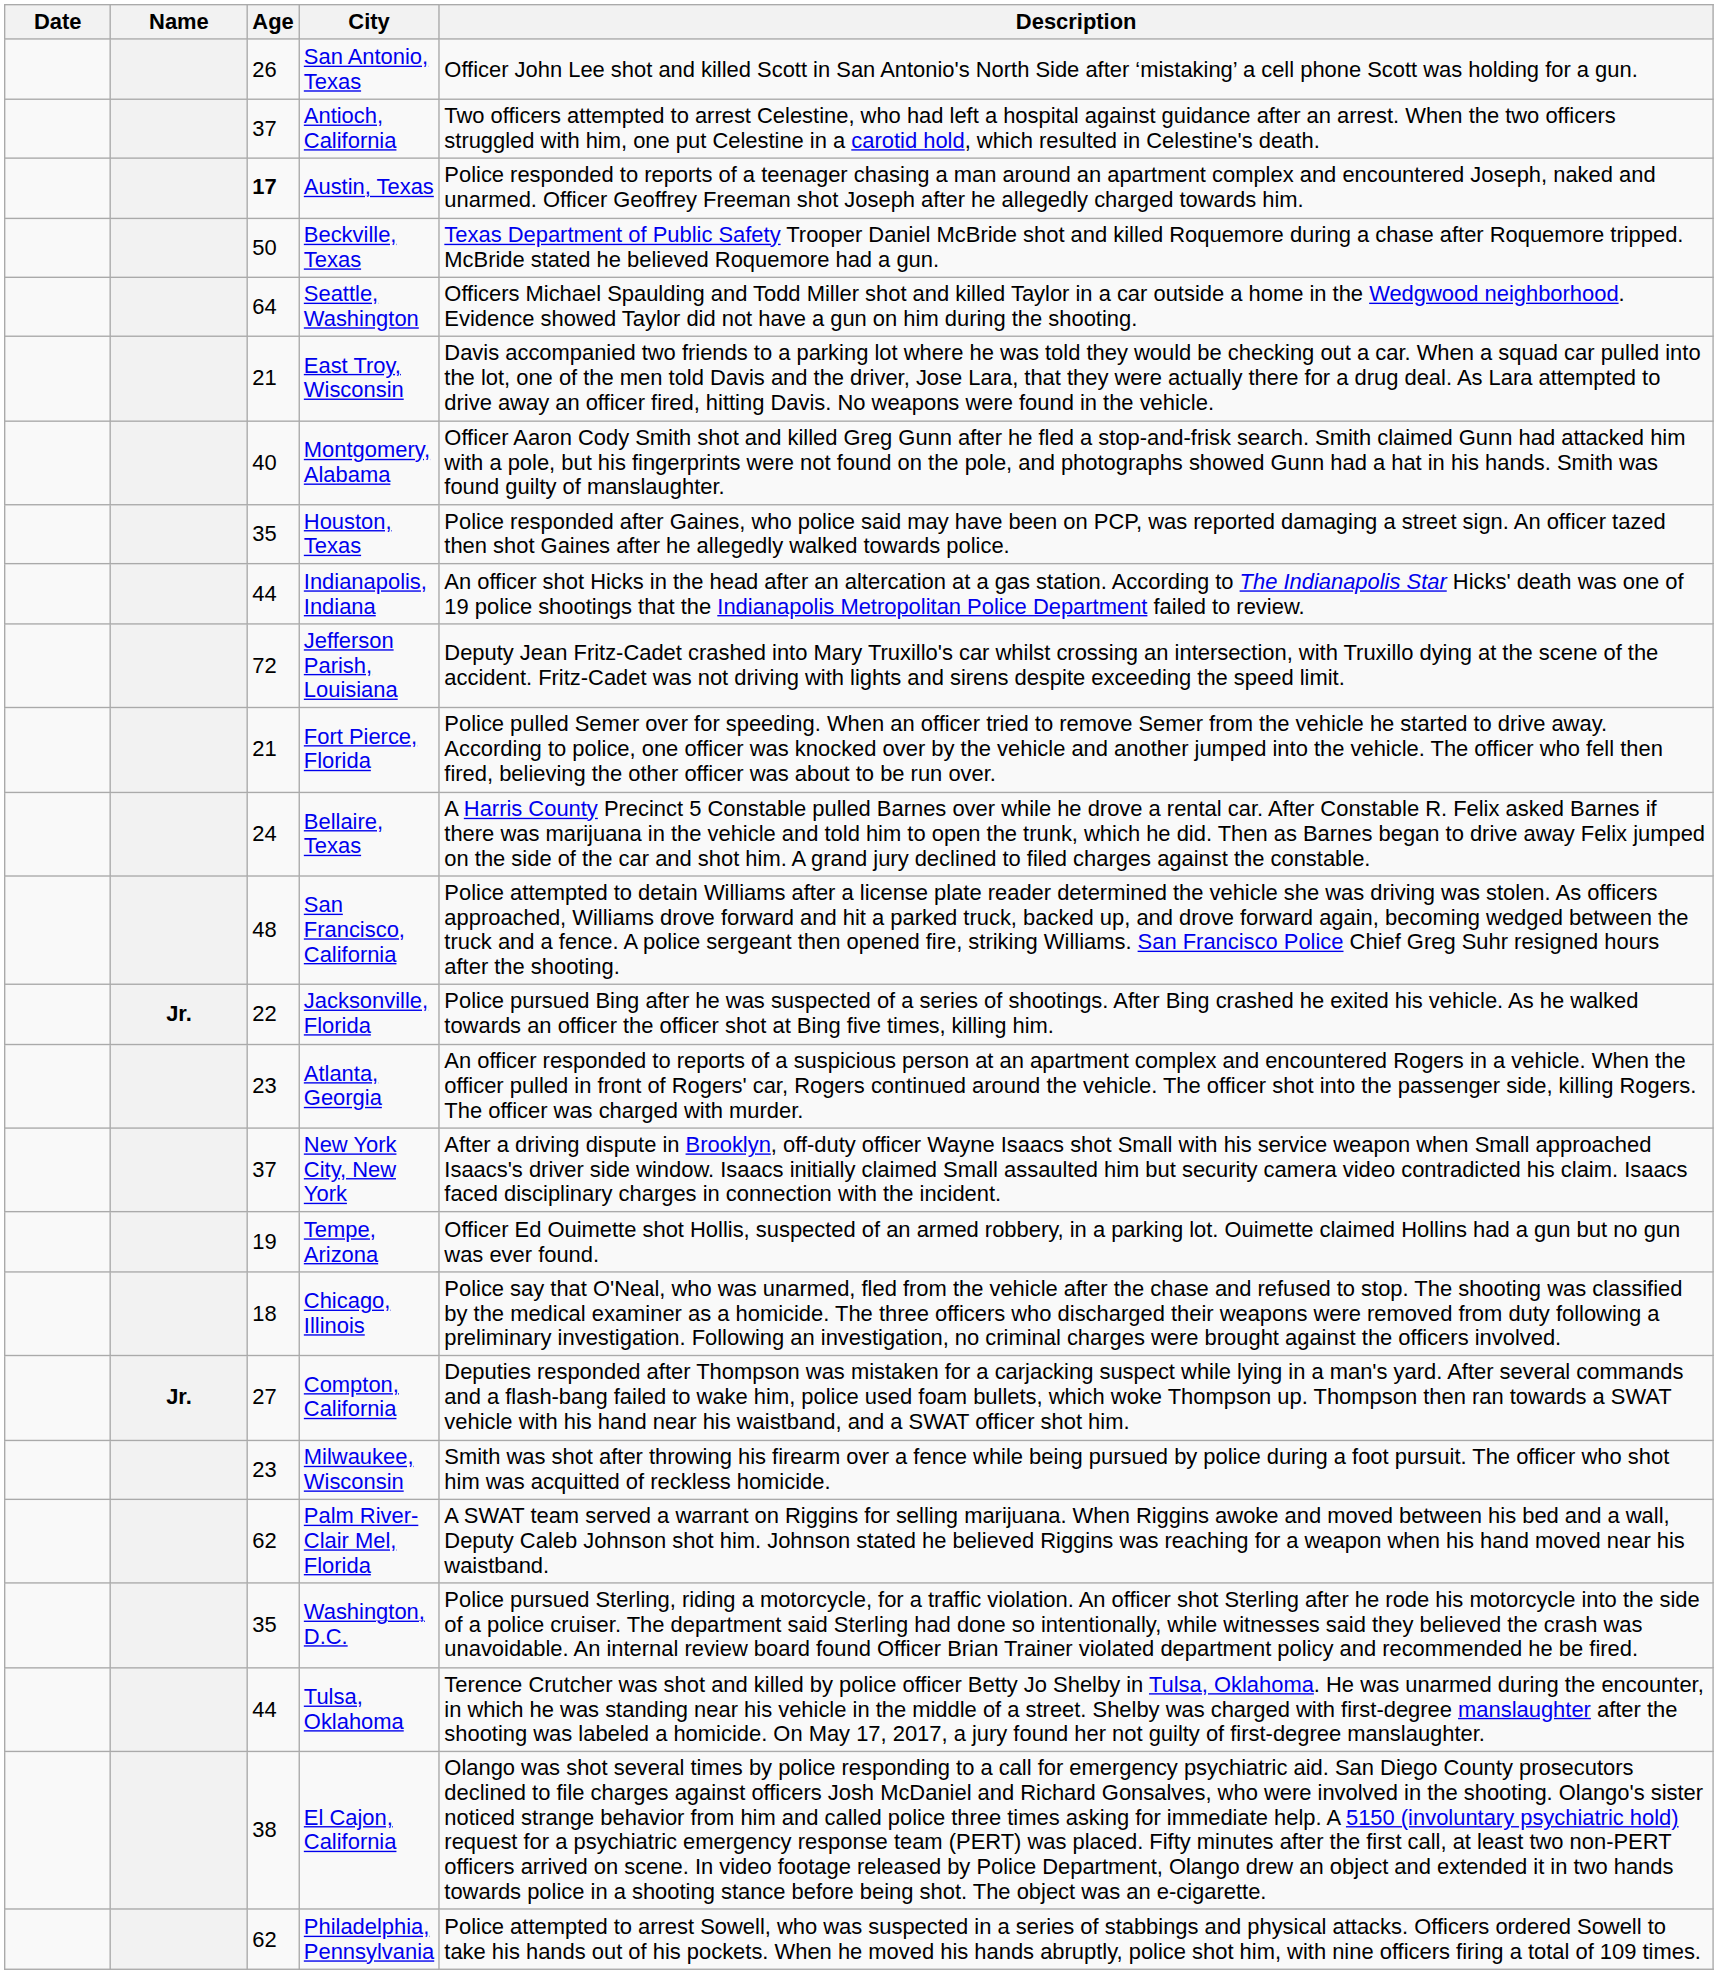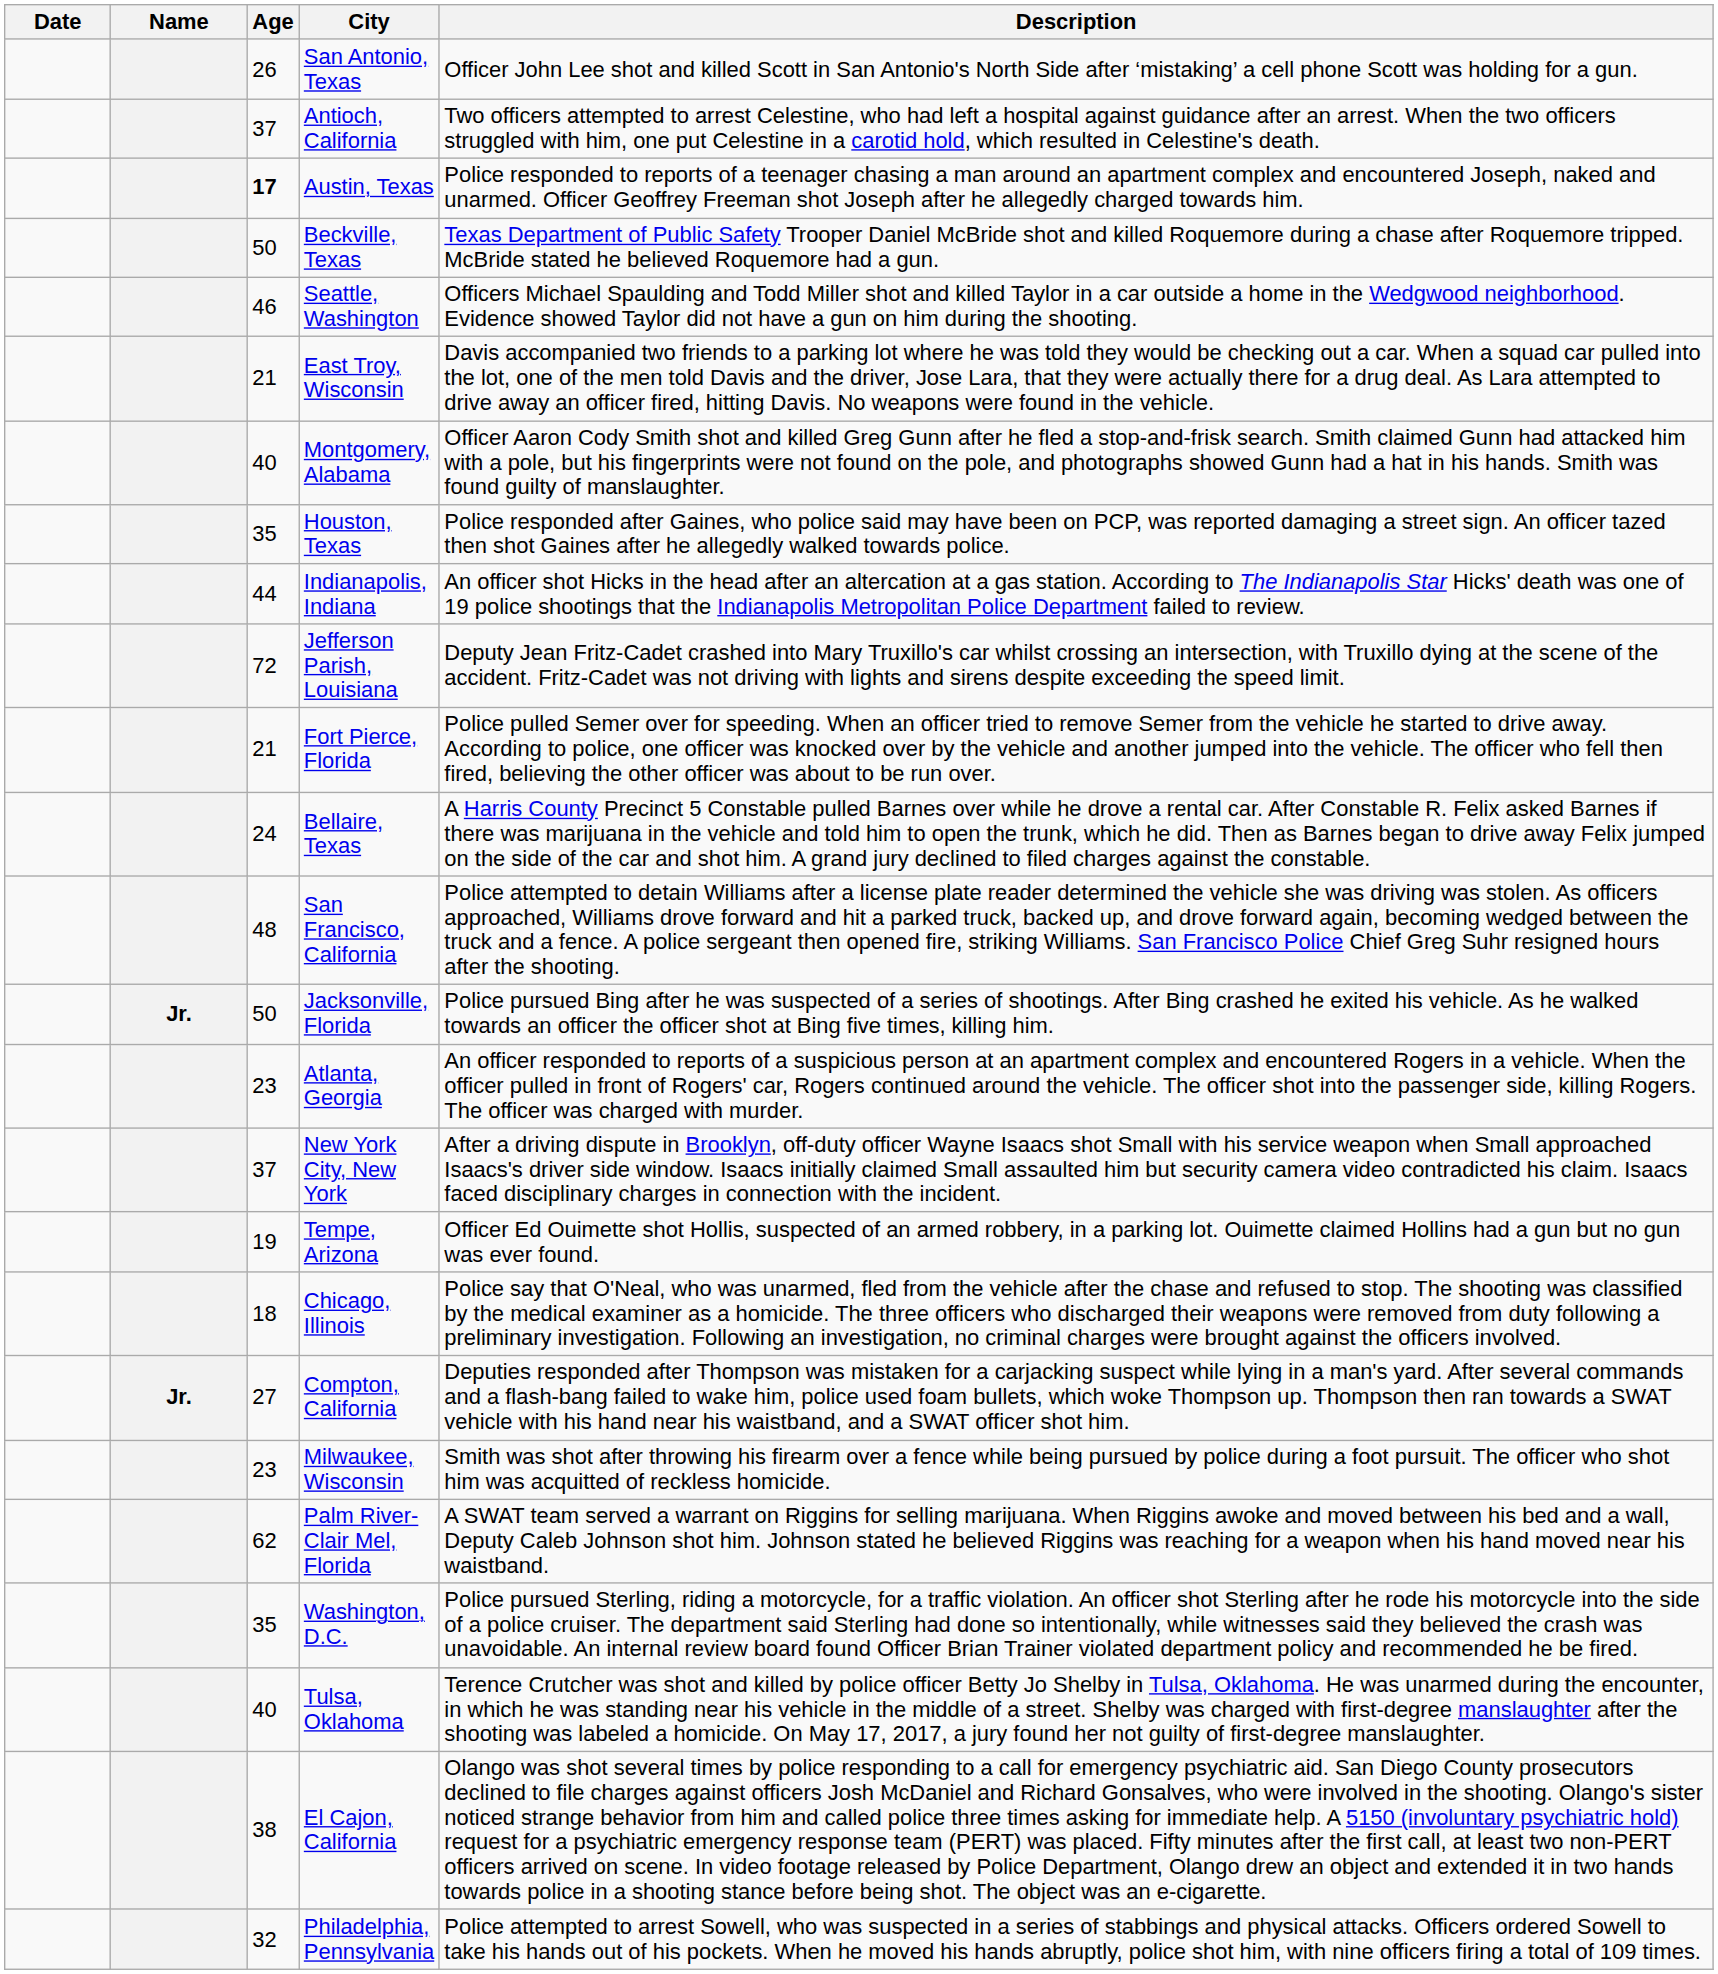Seattle, Washington | Age: 64 -> 46
Jacksonville, Florida | Age: 22 -> 50
Tulsa, Oklahoma | Age: 44 -> 40
Philadelphia, Pennsylvania | Age: 62 -> 32
